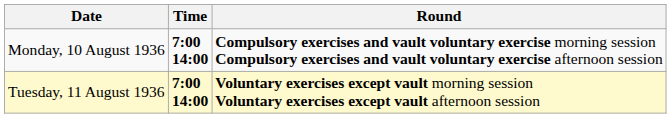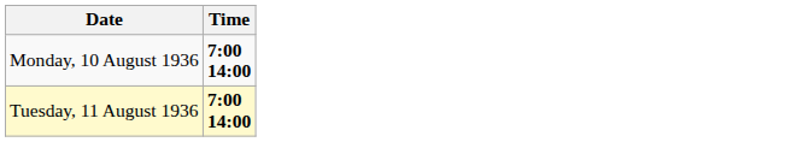- column: Round | Compulsory exercises and vault voluntary exercise morning session Compulsory exercises and vault voluntary exercise afternoon session | Voluntary exercises except vault morning session Voluntary exercises except vault afternoon session
